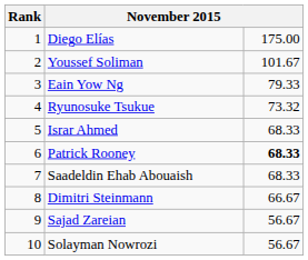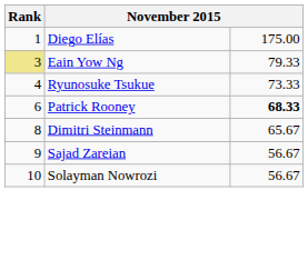- row: 2 | Youssef Soliman | 101.67
Eain Yow Ng | Rank: no background -> khaki background
Ryunosuke Tsukue | column 3: 73.32 -> 73.33
- row: 5 | Israr Ahmed | 68.33
- row: 7 | Saadeldin Ehab Abouaish | 68.33
Dimitri Steinmann | column 3: 66.67 -> 65.67
